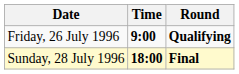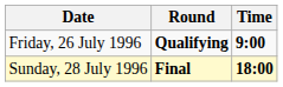columns swapped: Time <-> Round
